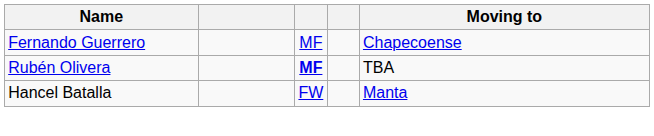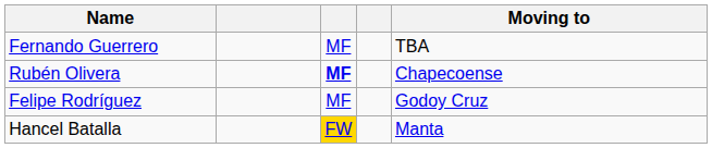Fernando Guerrero | Moving to: Chapecoense -> TBA
Rubén Olivera | Moving to: TBA -> Chapecoense
+ row: Felipe Rodríguez | MF | Godoy Cruz
Hancel Batalla | column 3: no background -> gold background
